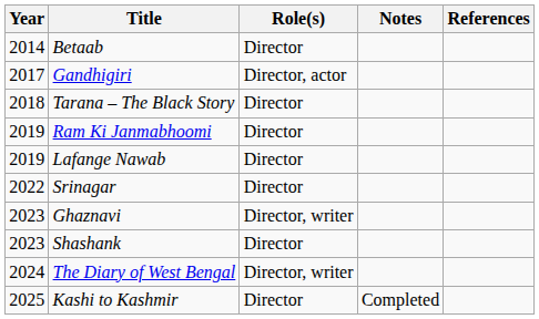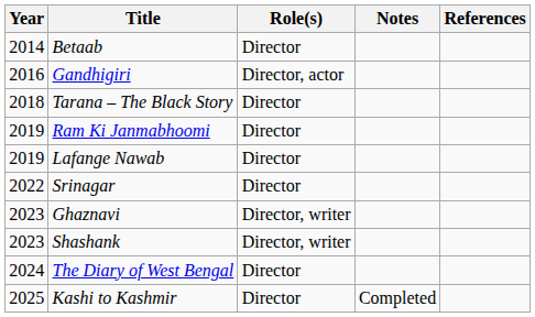Gandhigiri | Year: 2017 -> 2016
Shashank | Role(s): Director -> Director, writer
The Diary of West Bengal | Role(s): Director, writer -> Director
